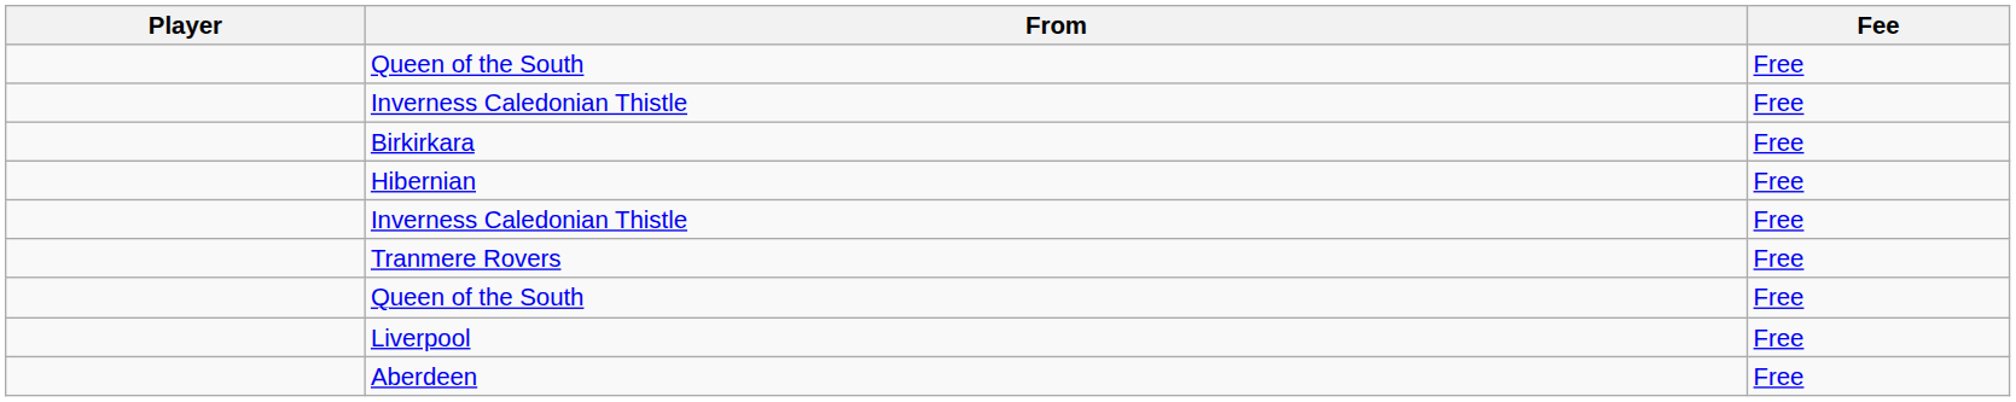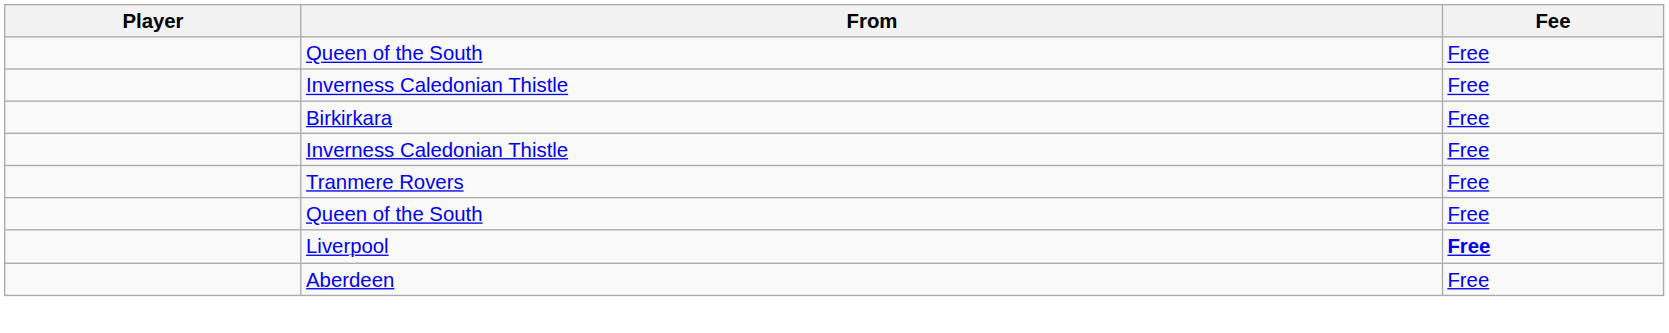- row: Hibernian | Free
Liverpool | Fee: normal -> bold
